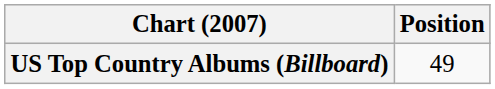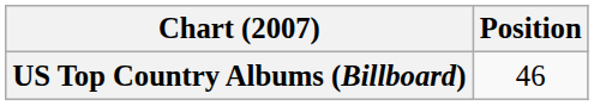US Top Country Albums (Billboard) | Position: 49 -> 46
